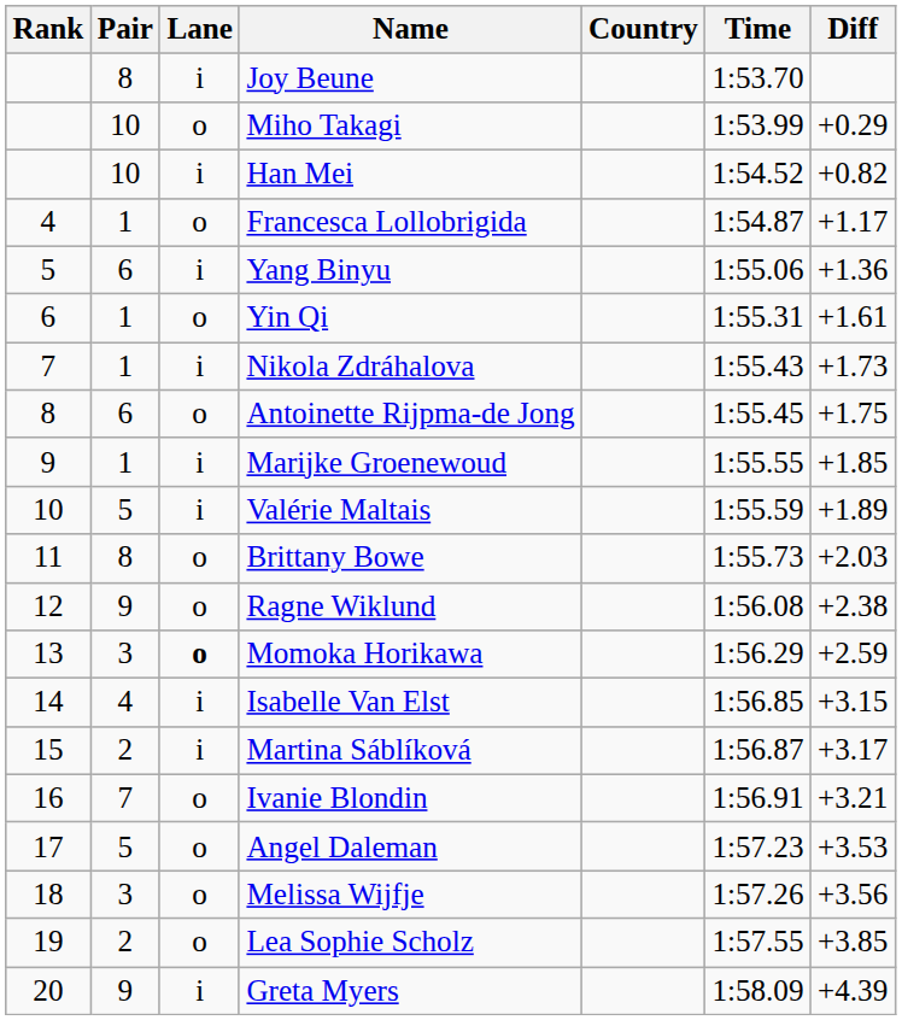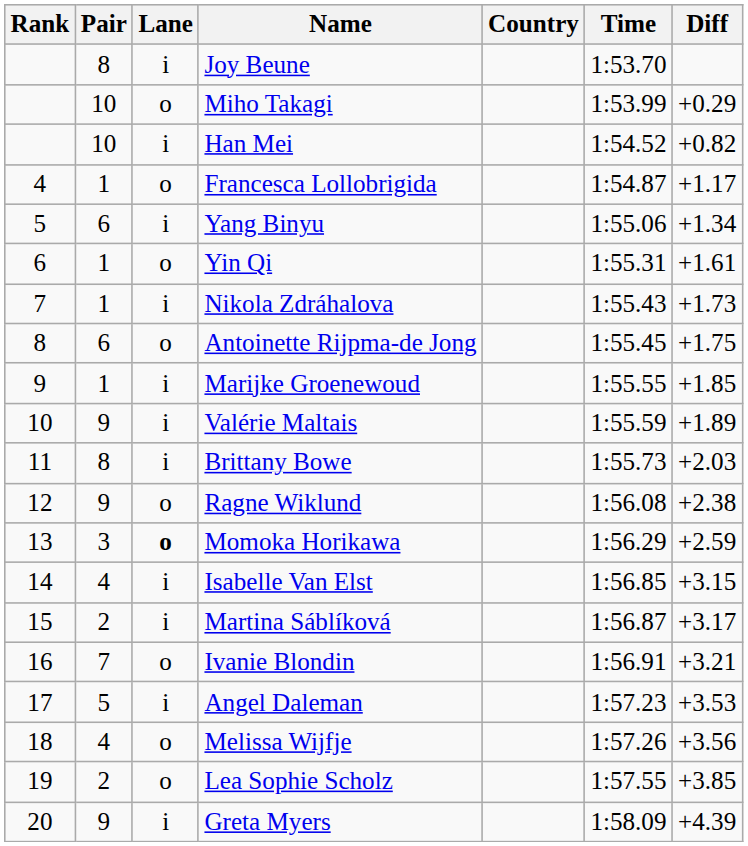Yang Binyu | Diff: +1.36 -> +1.34
Valérie Maltais | Pair: 5 -> 9
Brittany Bowe | Lane: o -> i
Angel Daleman | Lane: o -> i
Melissa Wijfje | Pair: 3 -> 4
